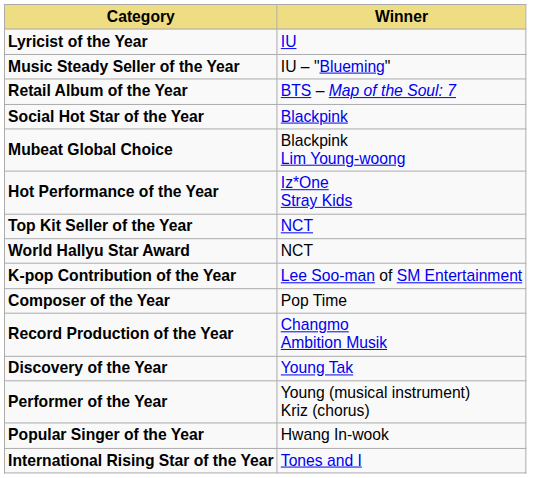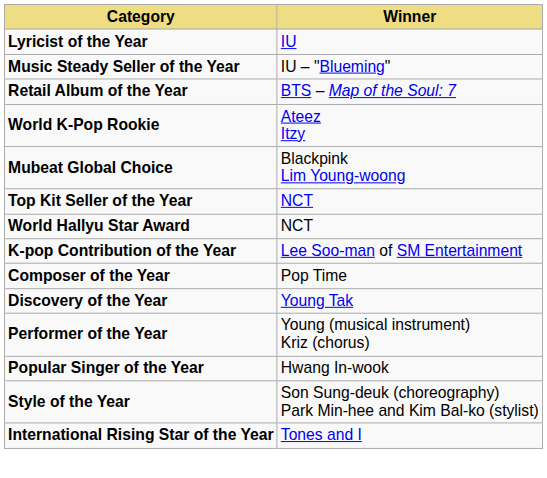+ row: World K-Pop Rookie | Ateez Itzy
- row: Social Hot Star of the Year | Blackpink
- row: Hot Performance of the Year | Iz*One Stray Kids
- row: Record Production of the Year | Changmo Ambition Musik
+ row: Style of the Year | Son Sung-deuk (choreography) Park Min-hee and Kim Bal-ko (stylist)
